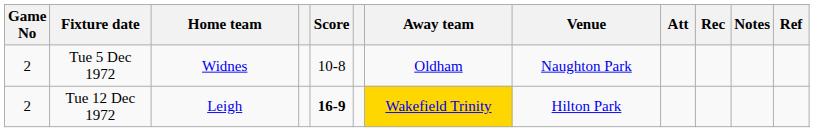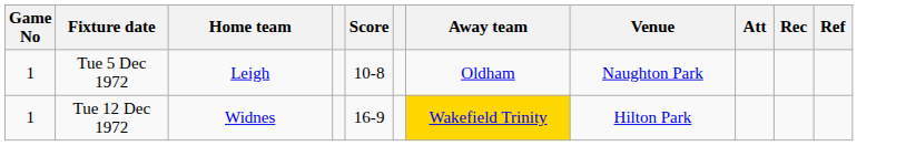- column: Notes
Tue 5 Dec 1972 | Game No: 2 -> 1
Tue 5 Dec 1972 | Home team: Widnes -> Leigh
Tue 12 Dec 1972 | Game No: 2 -> 1
Tue 12 Dec 1972 | Home team: Leigh -> Widnes
Tue 12 Dec 1972 | Score: bold -> normal
